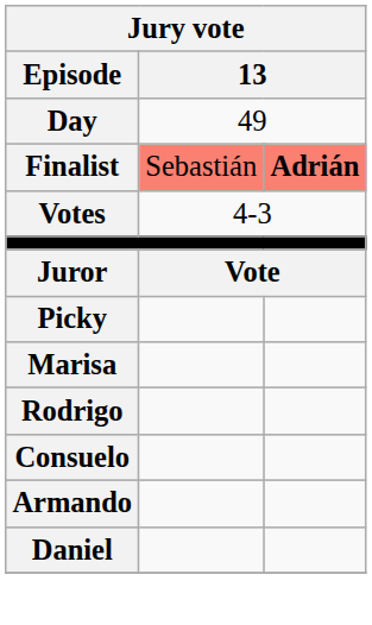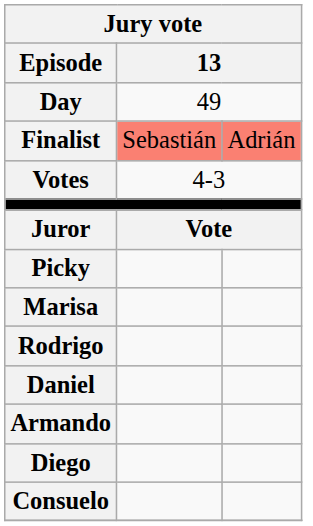Finalist | column 3: bold -> normal
rows swapped: Consuelo <-> Daniel
+ row: Diego
